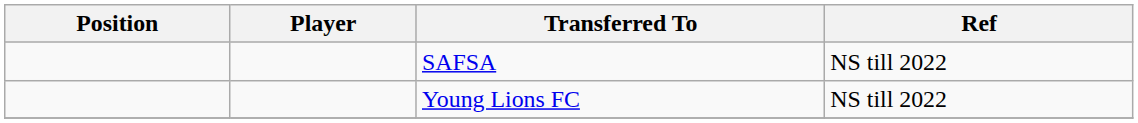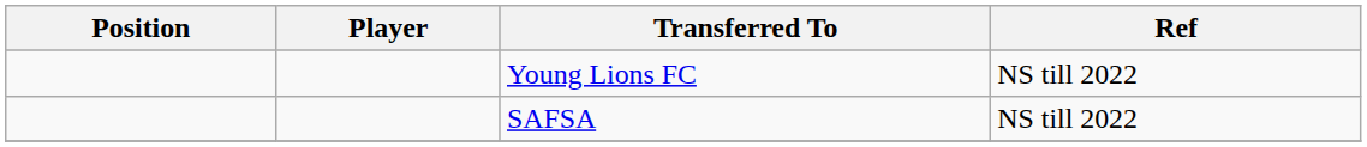rows swapped: Young Lions FC <-> SAFSA
